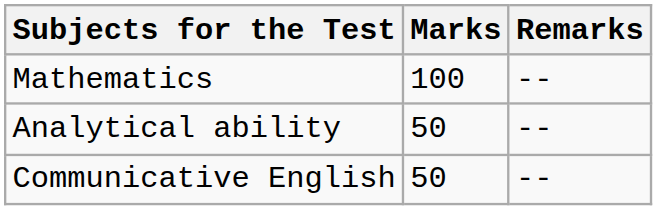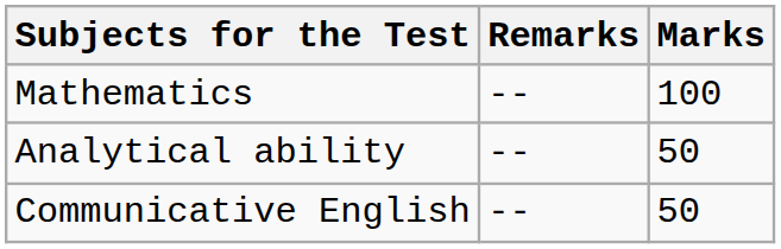columns swapped: Marks <-> Remarks
